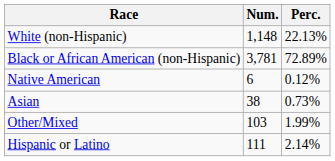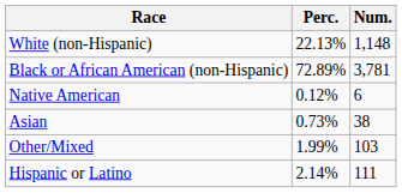columns swapped: Num. <-> Perc.
